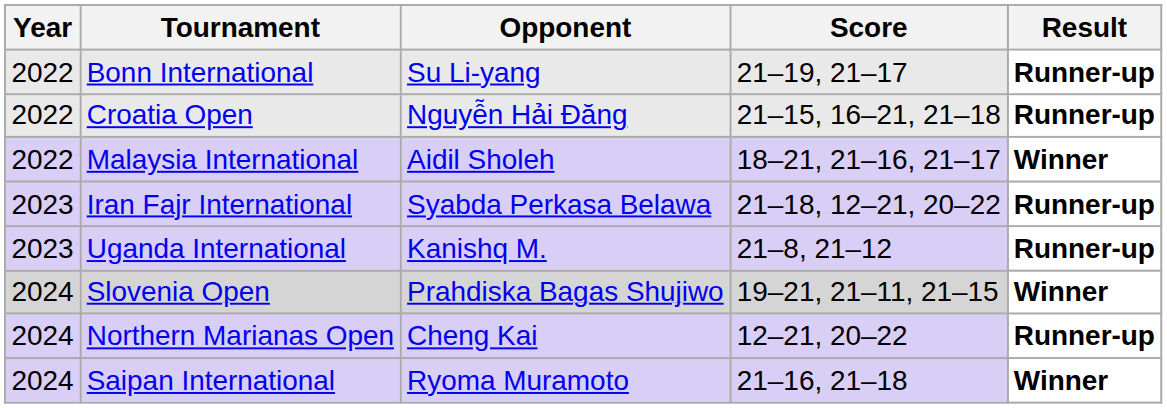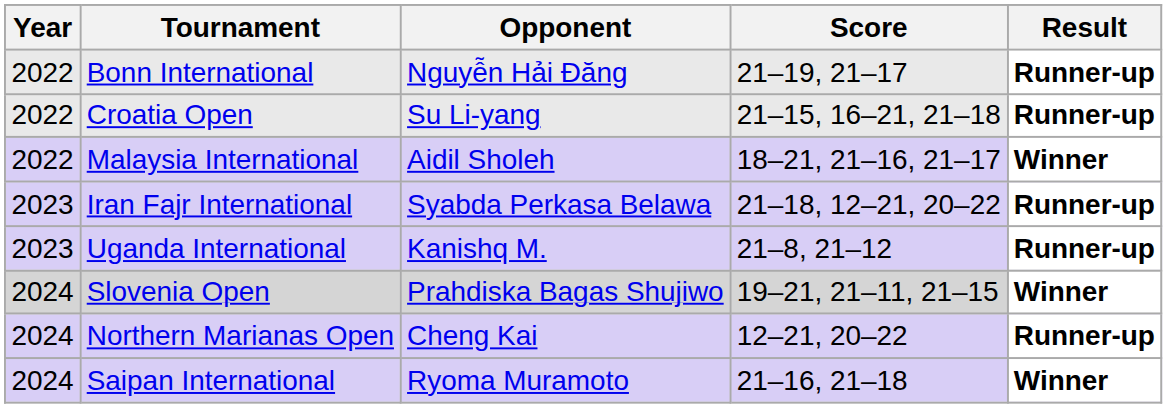Bonn International | Opponent: Su Li-yang -> Nguyễn Hải Đăng
Croatia Open | Opponent: Nguyễn Hải Đăng -> Su Li-yang
